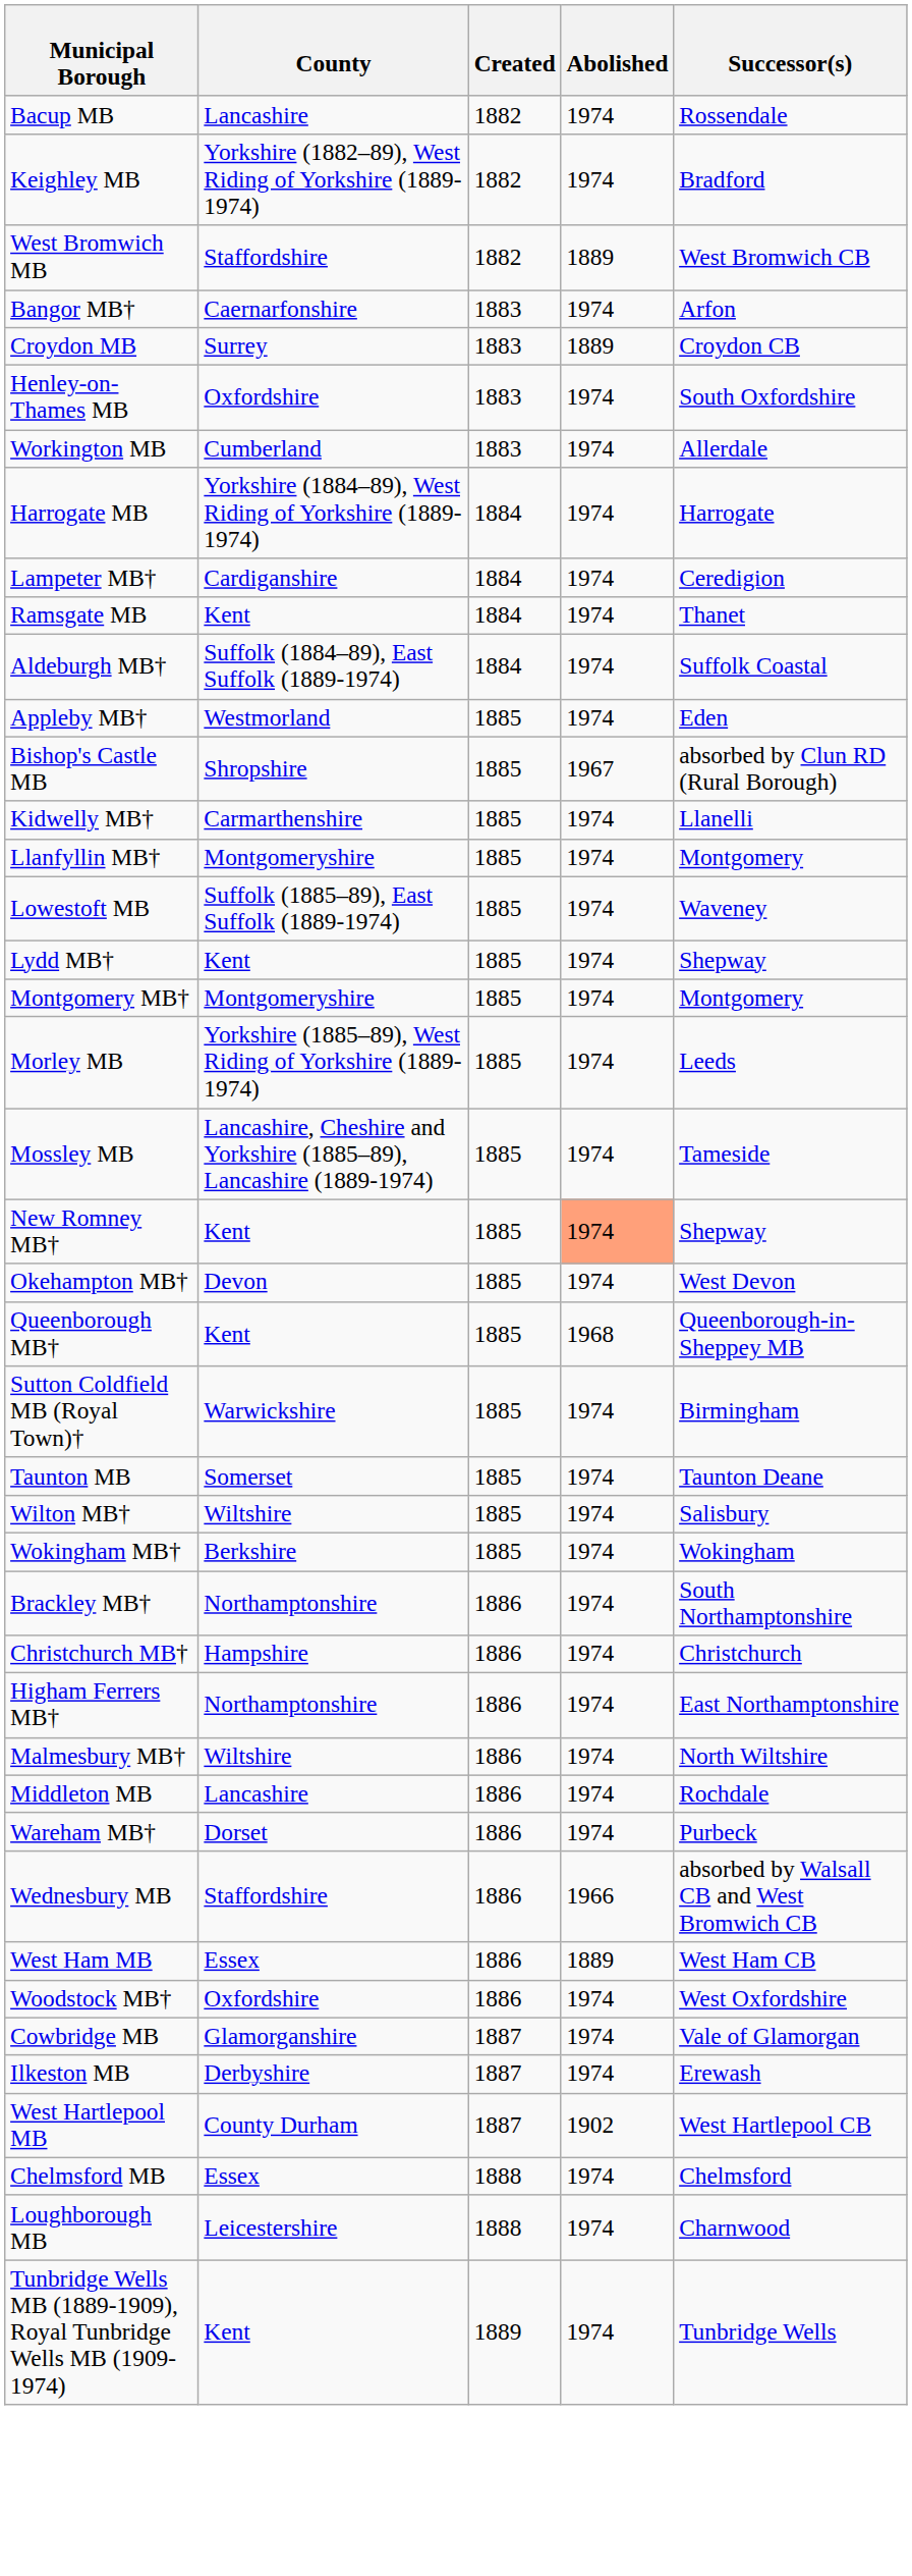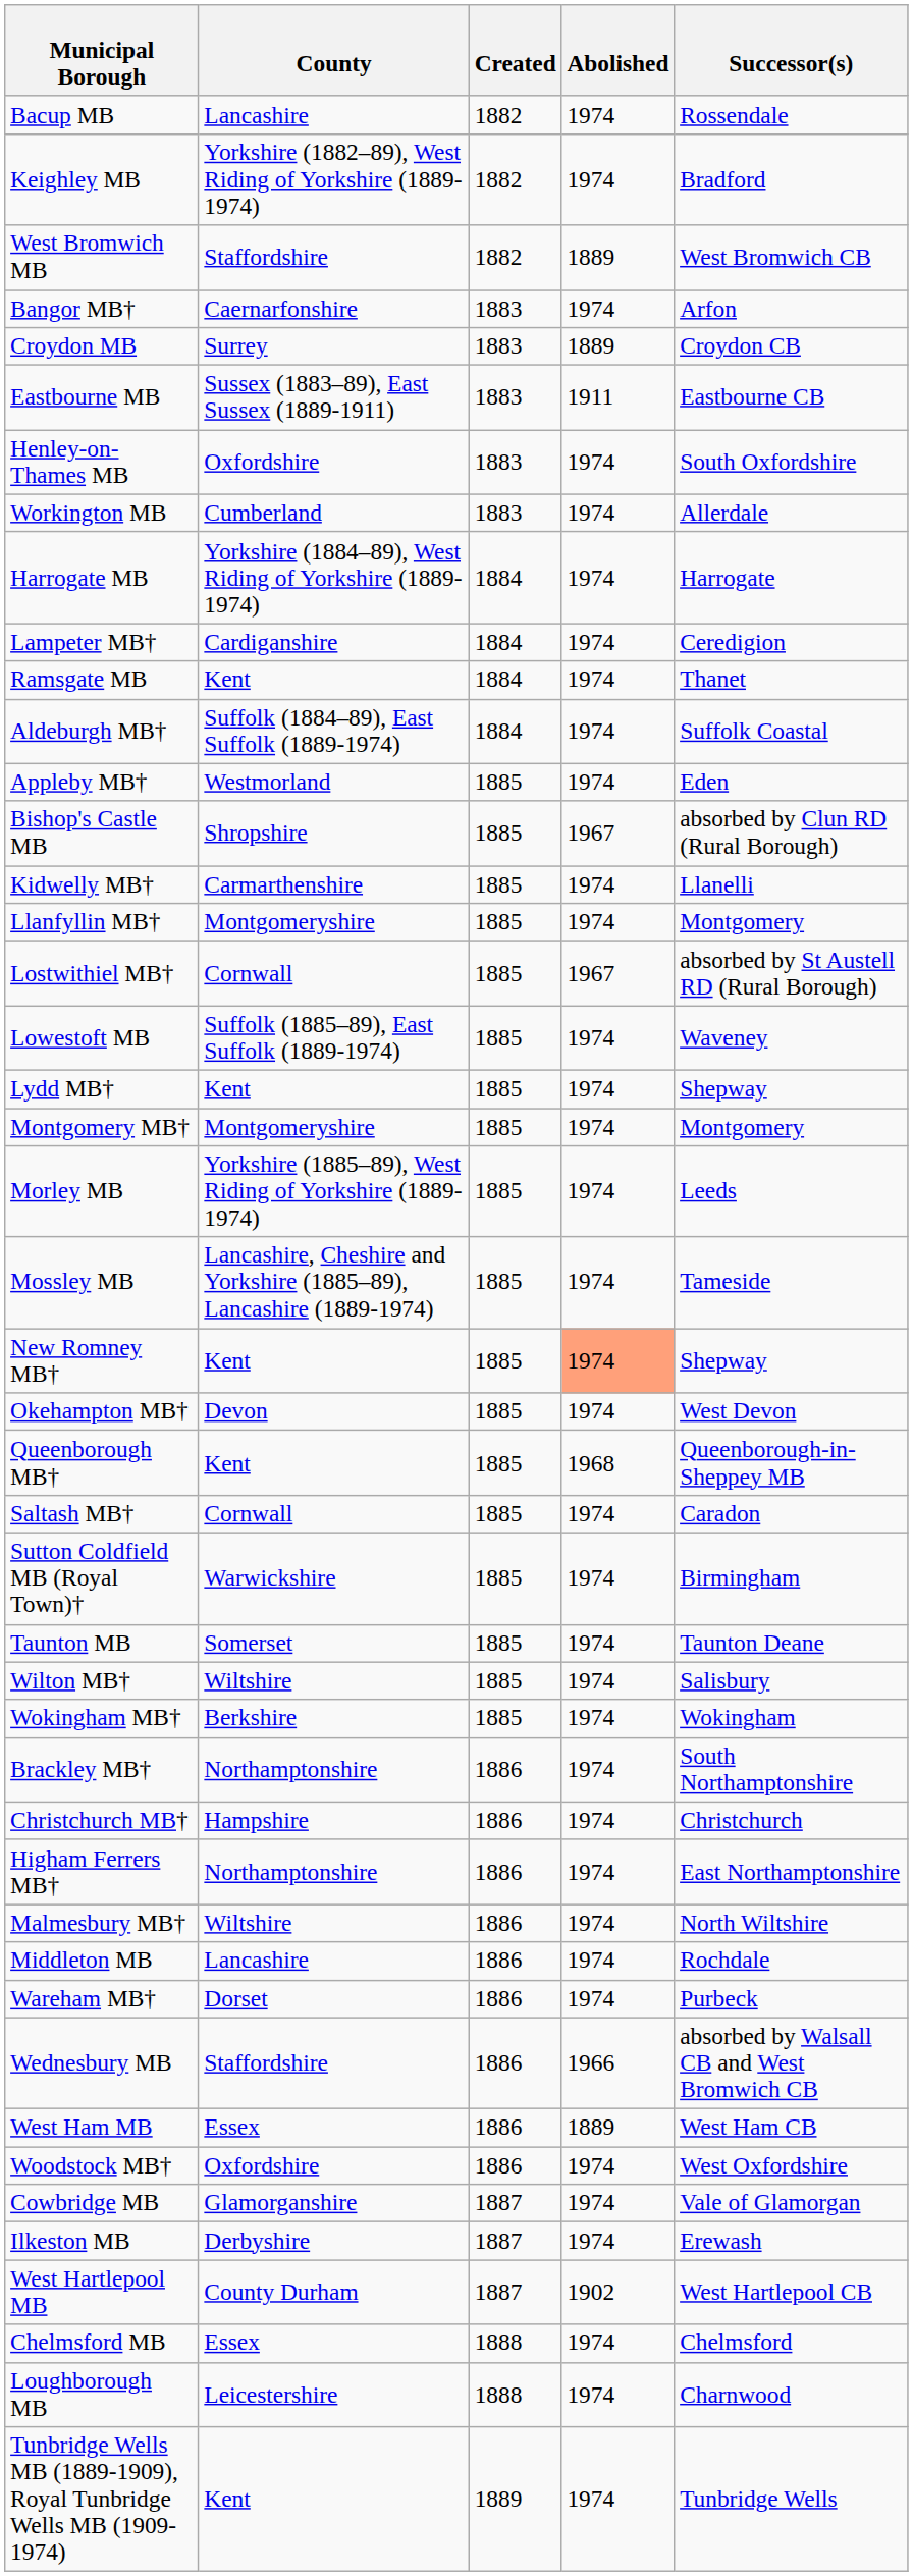+ row: Eastbourne MB | Sussex (1883–89), East Sussex (1889-1911) | 1883 | 1911 | Eastbourne CB
+ row: Lostwithiel MB† | Cornwall | 1885 | 1967 | absorbed by St Austell RD (Rural Borough)
+ row: Saltash MB† | Cornwall | 1885 | 1974 | Caradon
